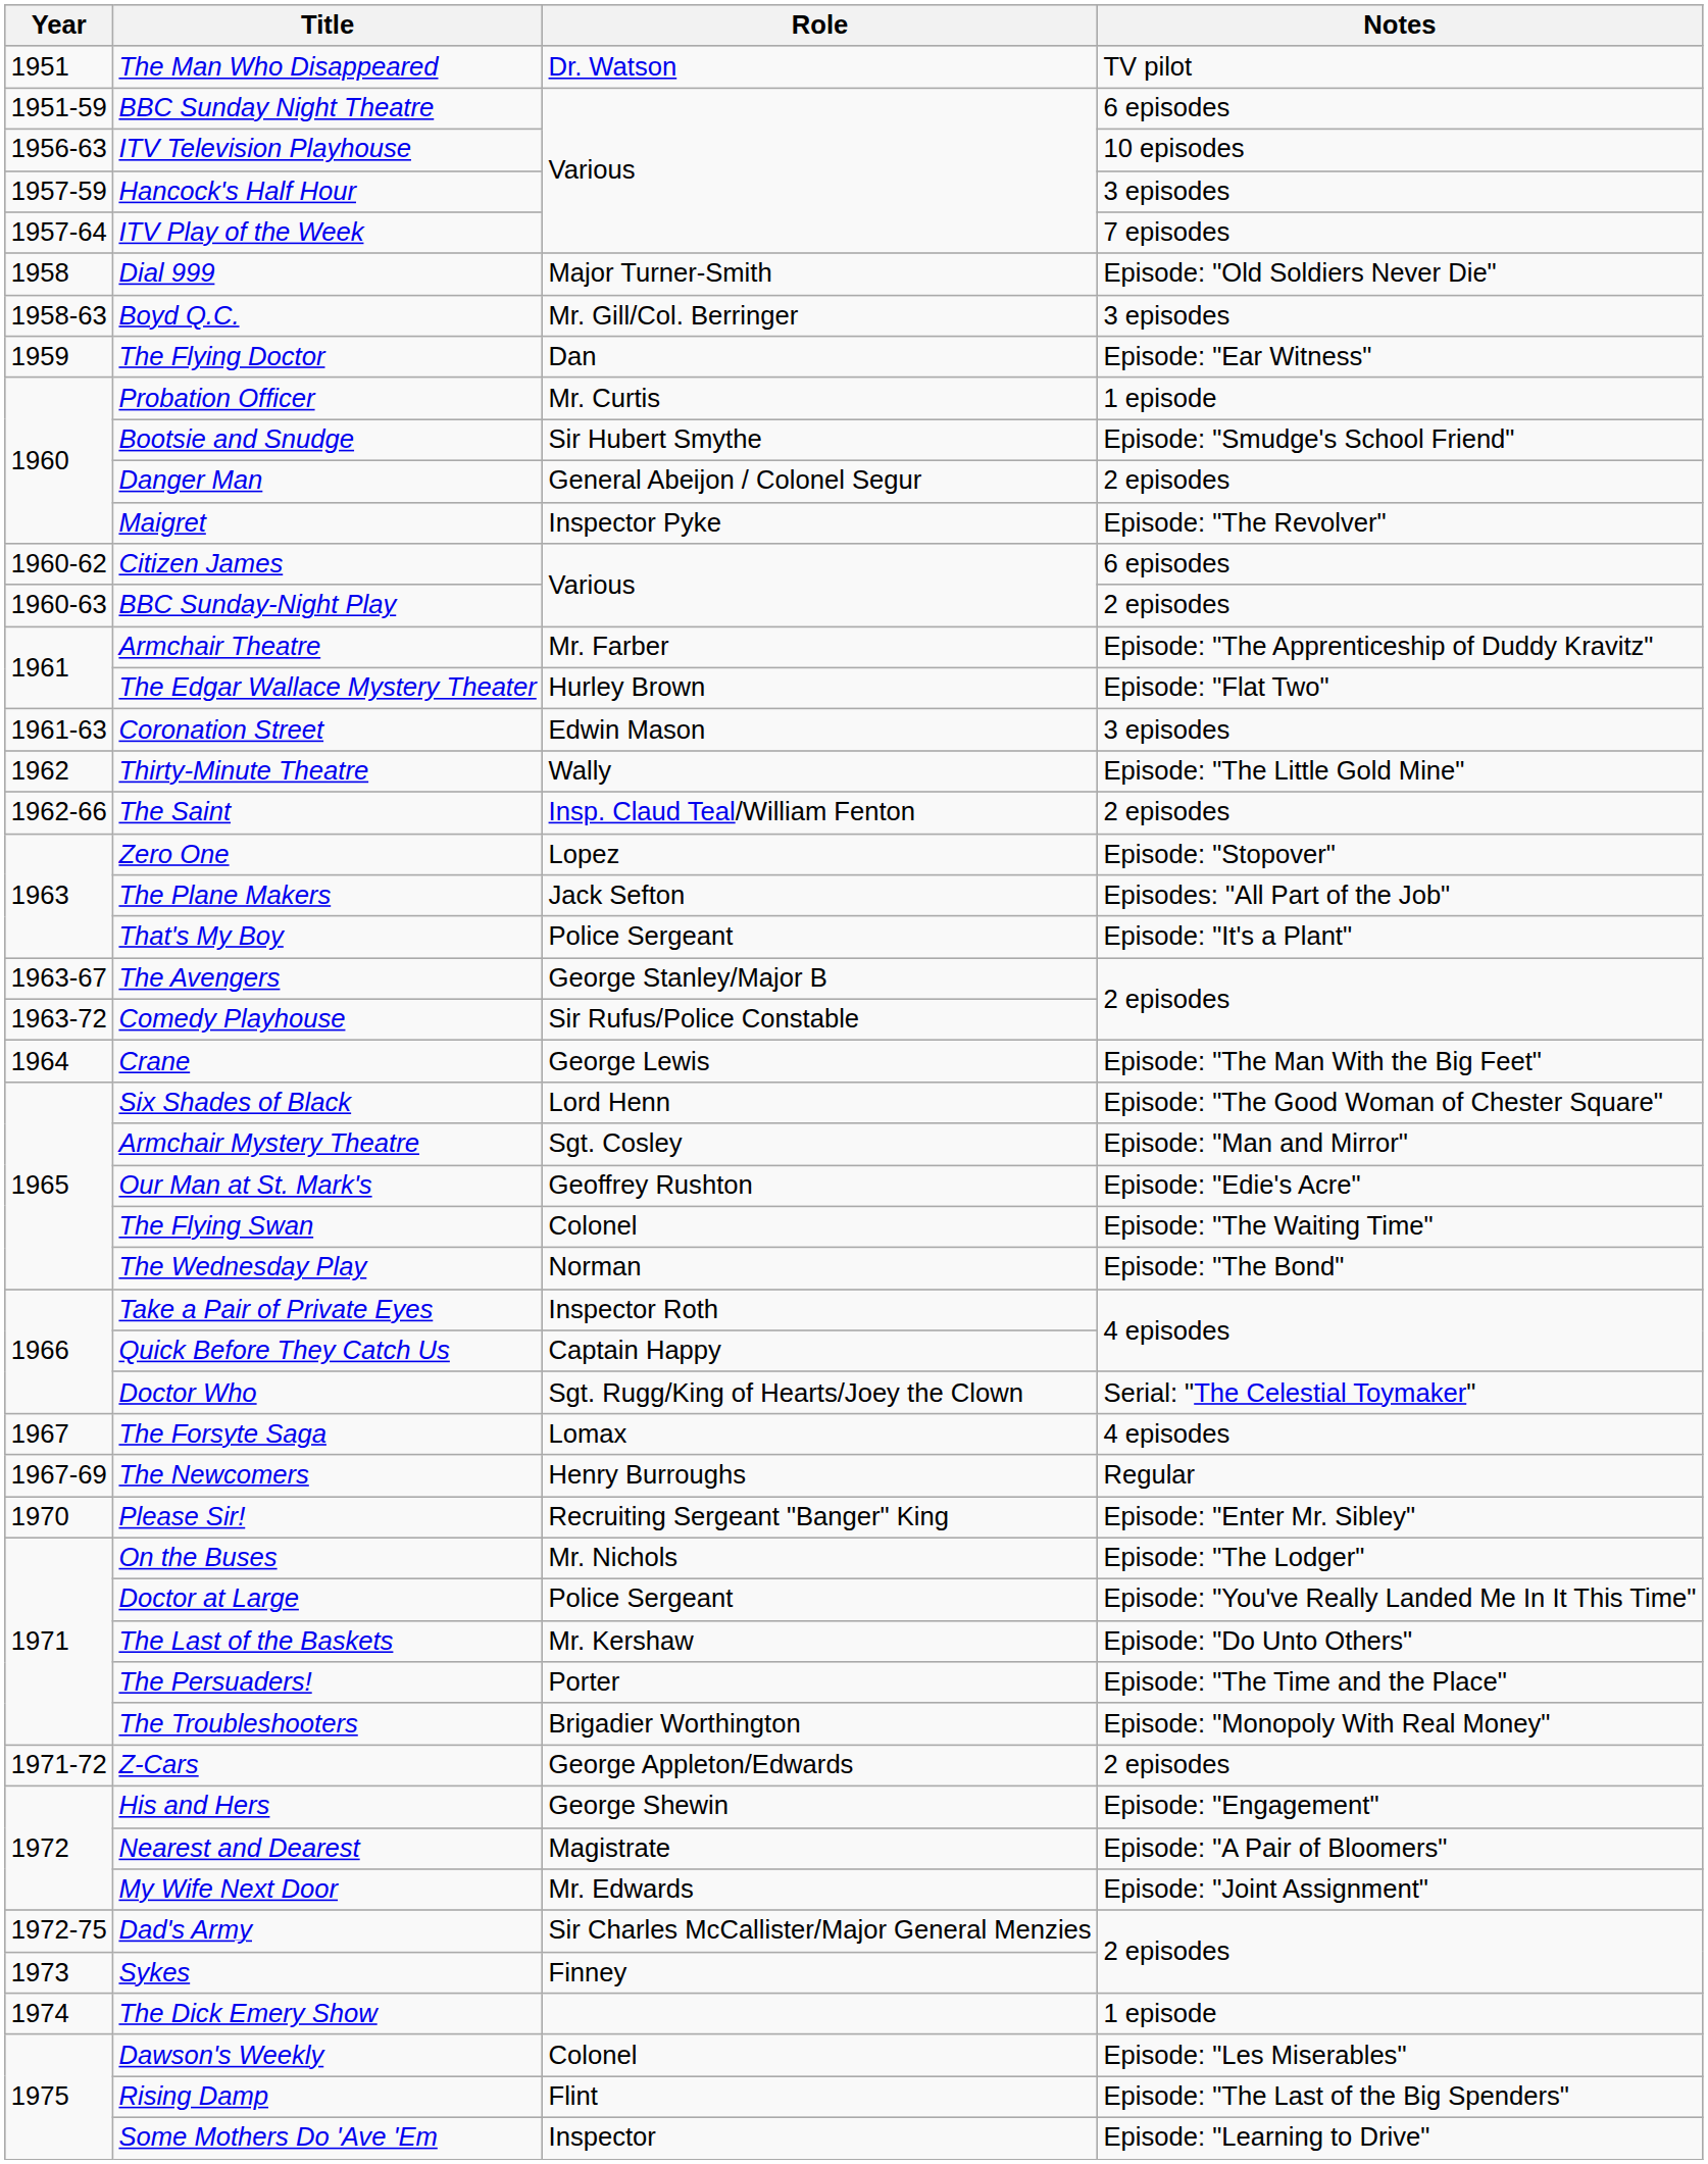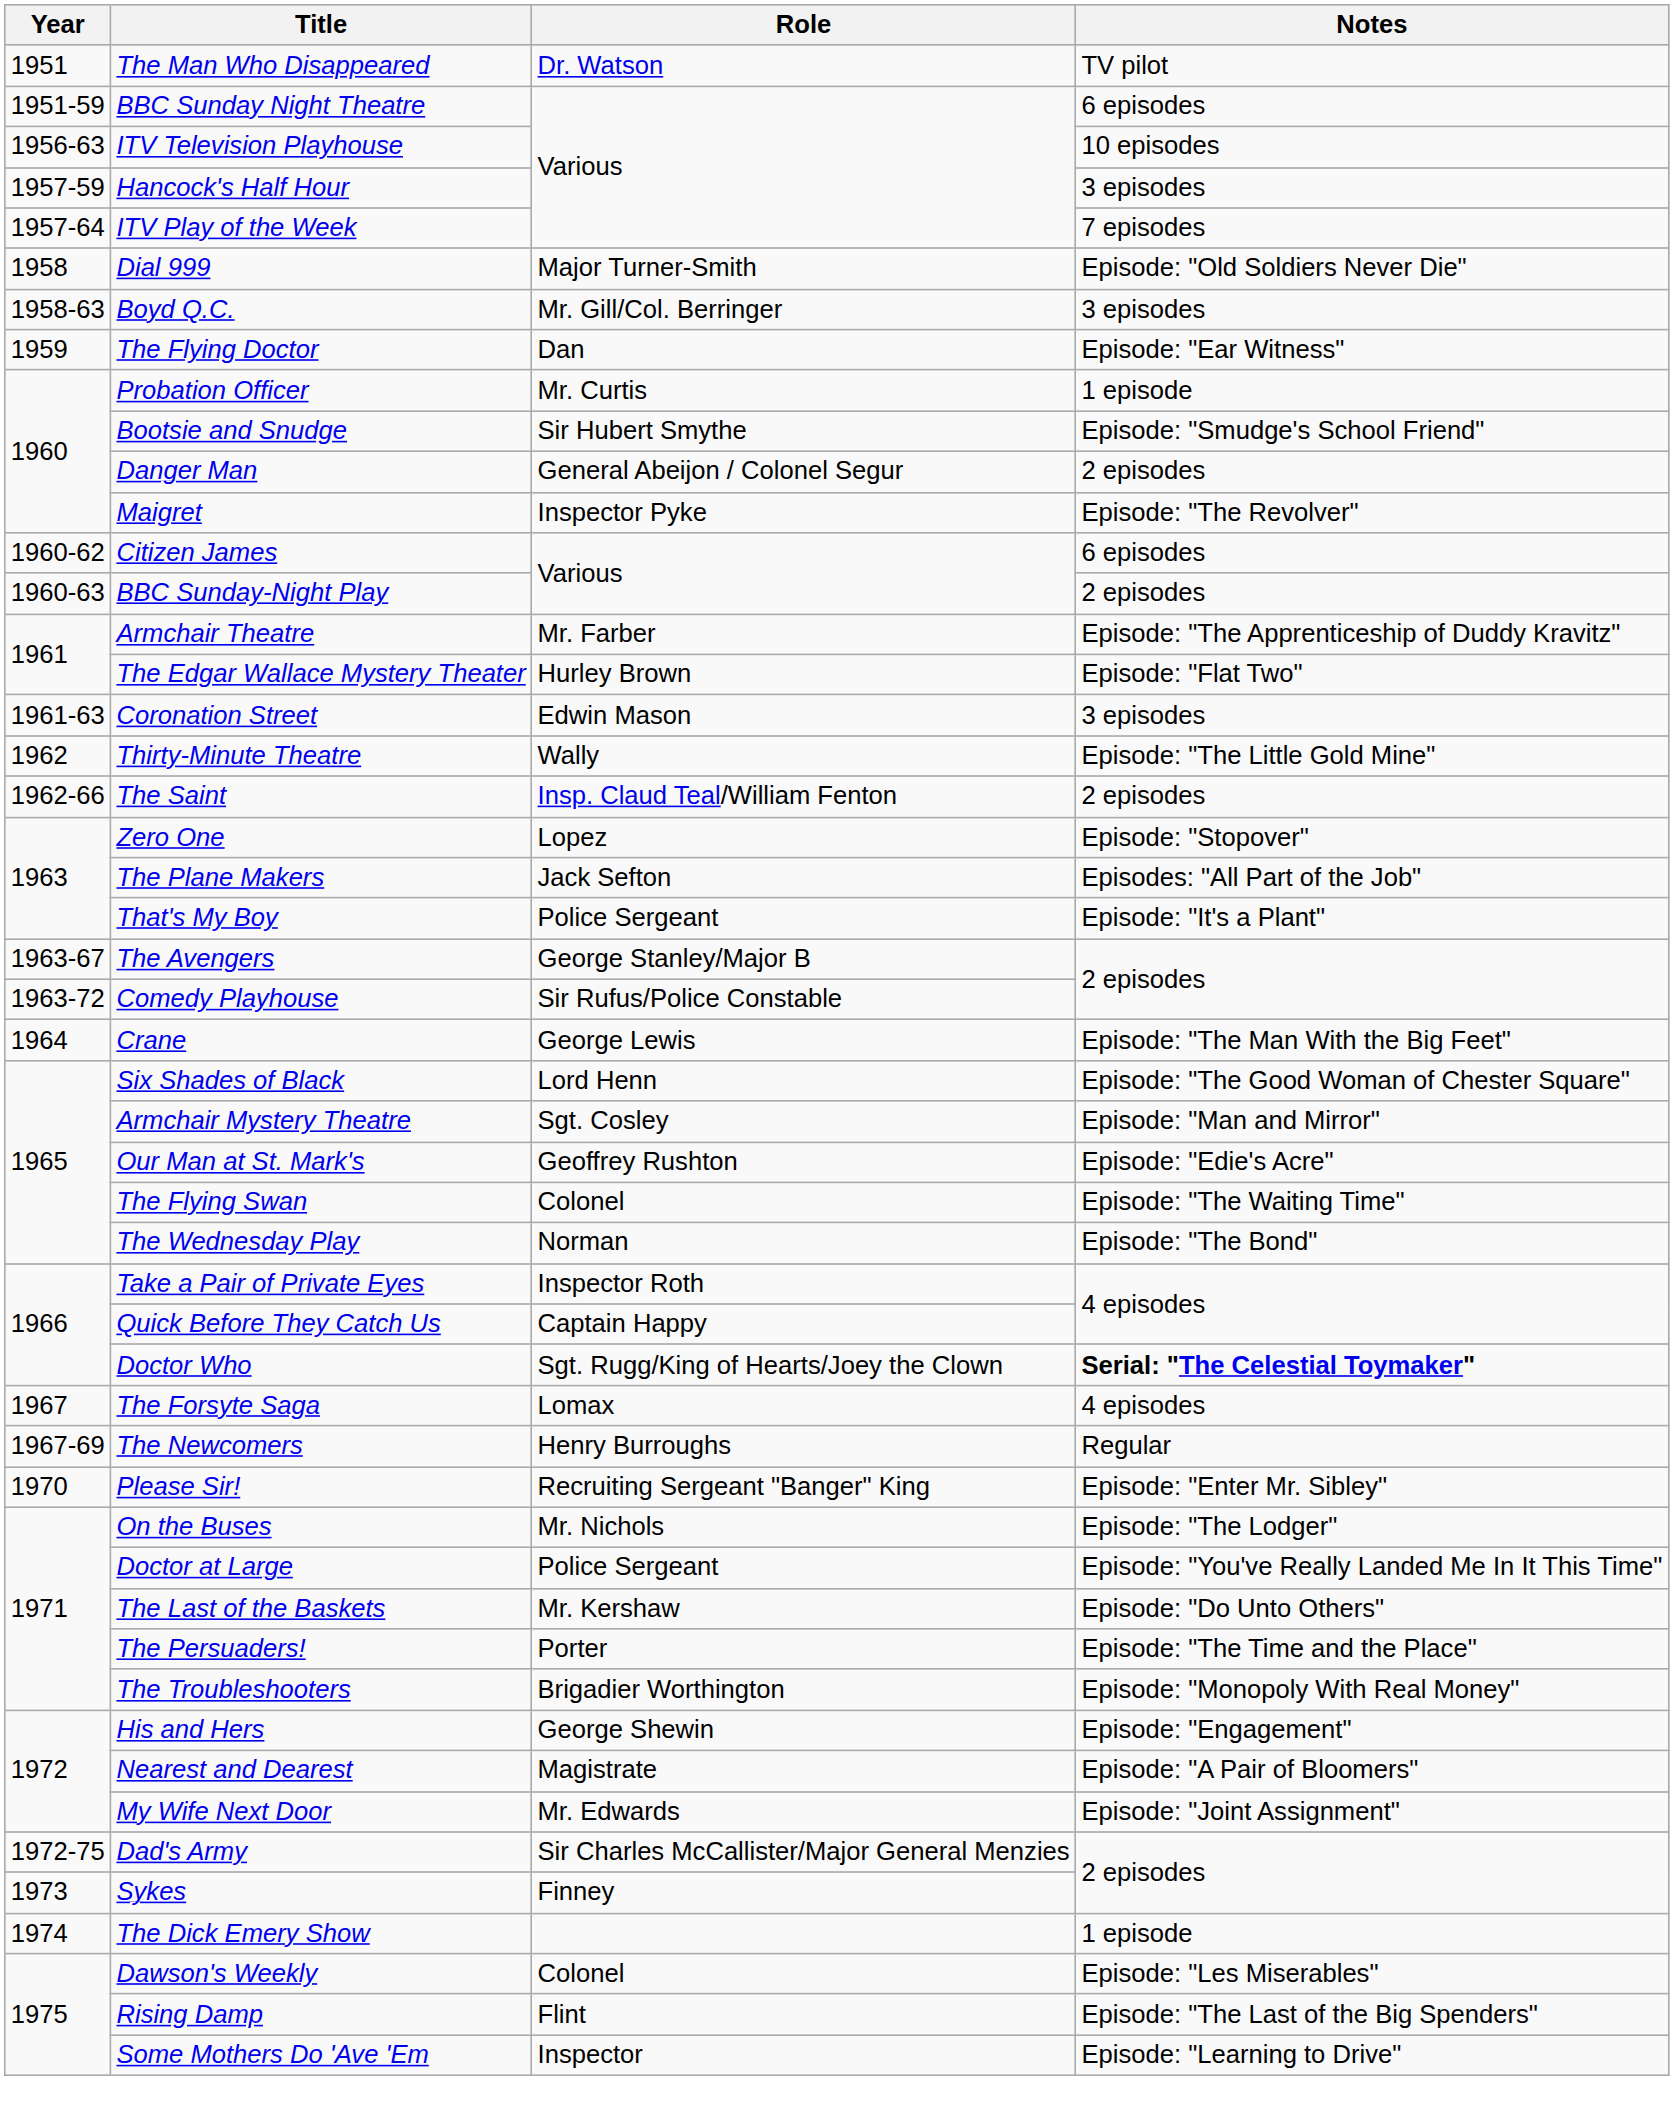Doctor Who | Notes: normal -> bold
- row: 1971-72 | Z-Cars | George Appleton/Edwards | 2 episodes
